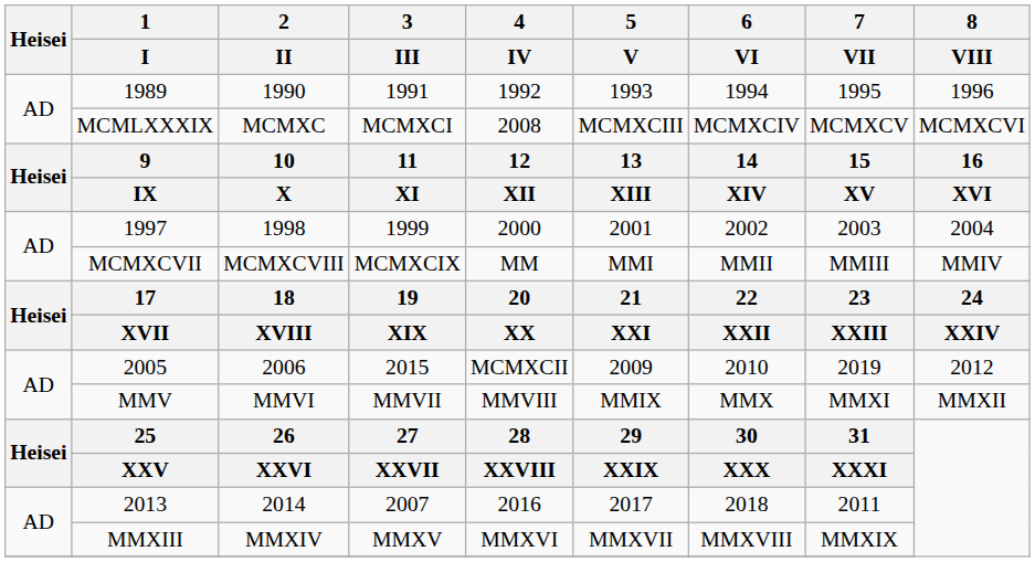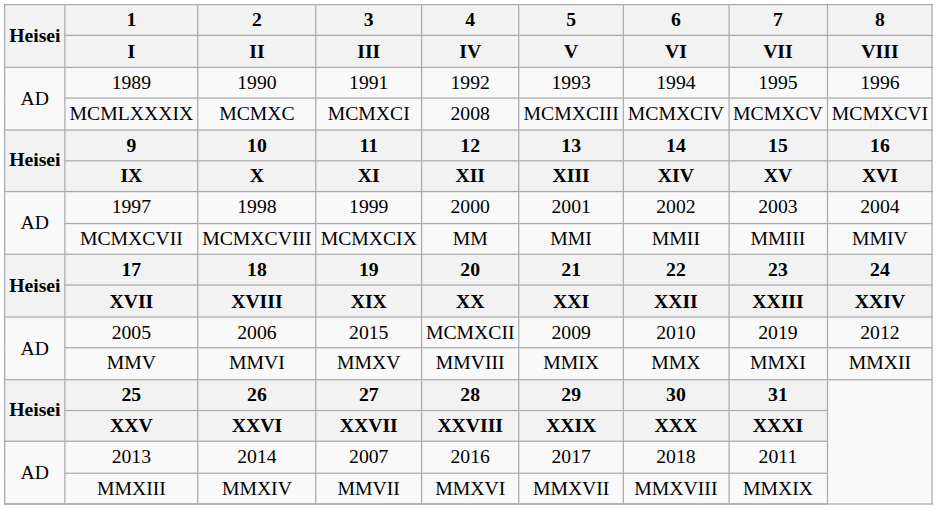MMV | 3 / III: MMVII -> MMXV
MMXIII | 3 / III: MMXV -> MMVII
